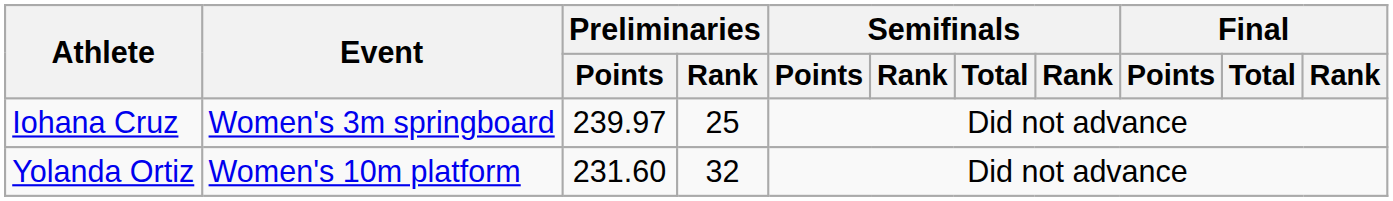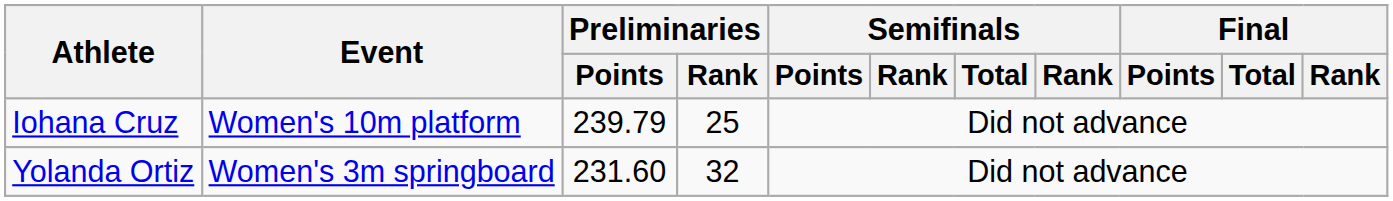Iohana Cruz | Event: Women's 3m springboard -> Women's 10m platform
Iohana Cruz | Preliminaries / Points: 239.97 -> 239.79
Yolanda Ortiz | Event: Women's 10m platform -> Women's 3m springboard
